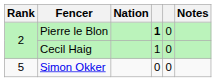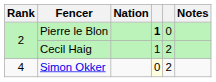Cecil Haig | column 5: 0 -> 2
Simon Okker | Rank: 5 -> 4
Simon Okker | column 4: no background -> lightyellow background
Simon Okker | column 5: 0 -> 2
